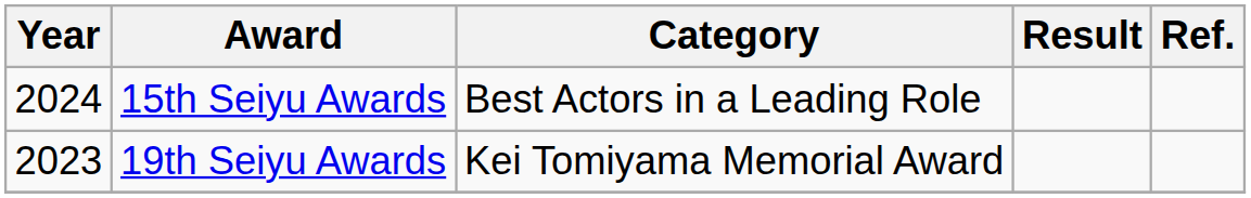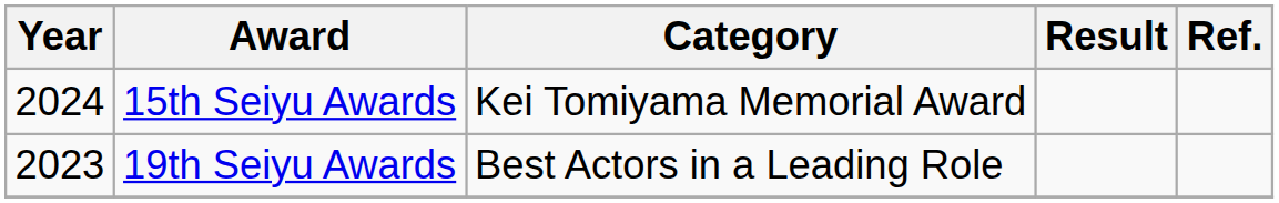15th Seiyu Awards | Category: Best Actors in a Leading Role -> Kei Tomiyama Memorial Award
19th Seiyu Awards | Category: Kei Tomiyama Memorial Award -> Best Actors in a Leading Role
